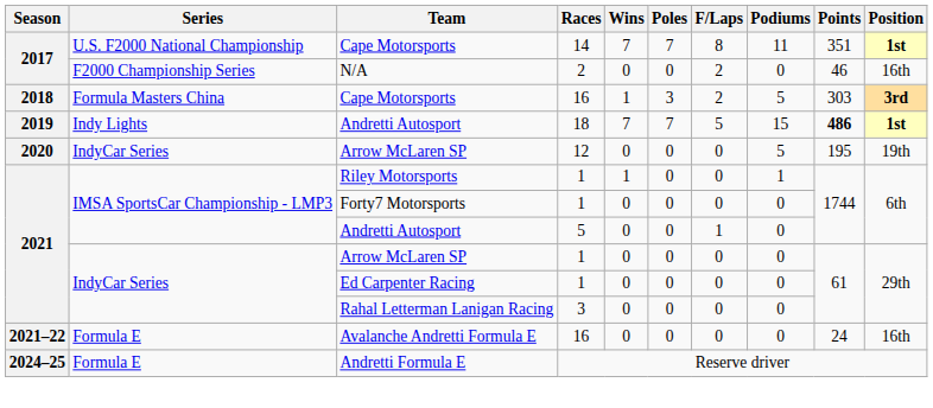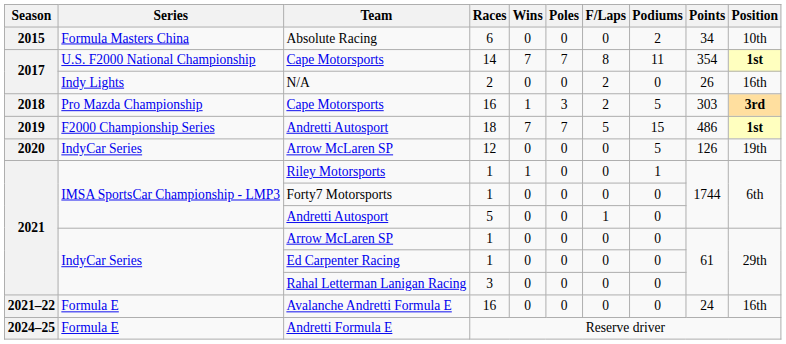+ row: 2015 | Formula Masters China | Absolute Racing | 6 | 0 | 0 | 0 | 2 | 34 | 10th
Cape Motorsports / 14 | Points: 351 -> 354
N/A | Series: F2000 Championship Series -> Indy Lights
N/A | Points: 46 -> 26
Cape Motorsports / 16 | Series: Formula Masters China -> Pro Mazda Championship
Andretti Autosport / 18 | Series: Indy Lights -> F2000 Championship Series
Andretti Autosport / 18 | Points: bold -> normal
Arrow McLaren SP / 12 | Points: 195 -> 126
